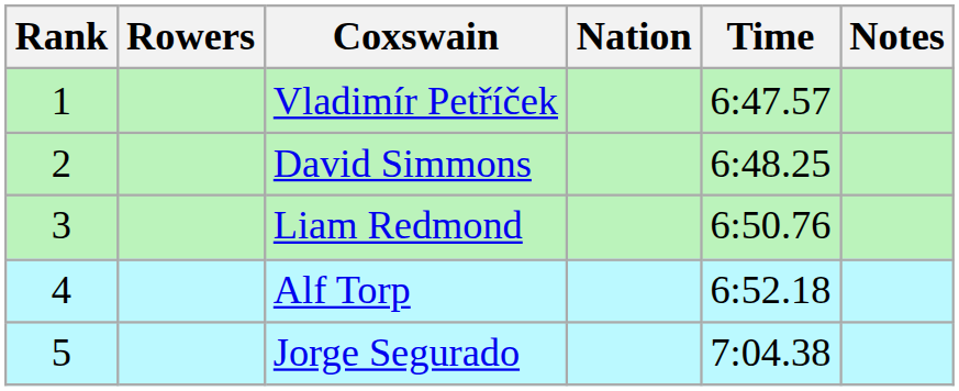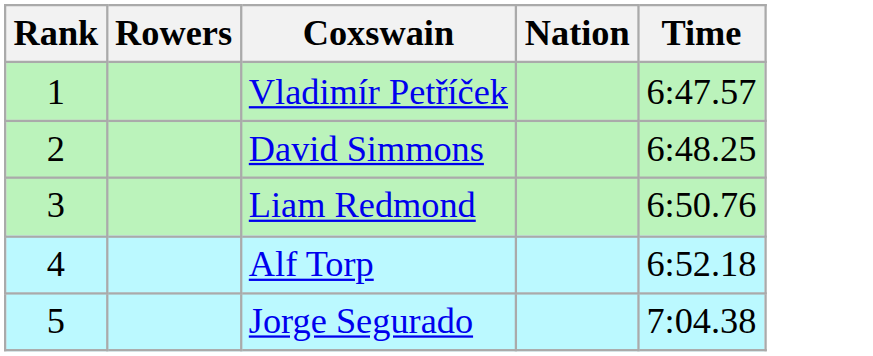- column: Notes
